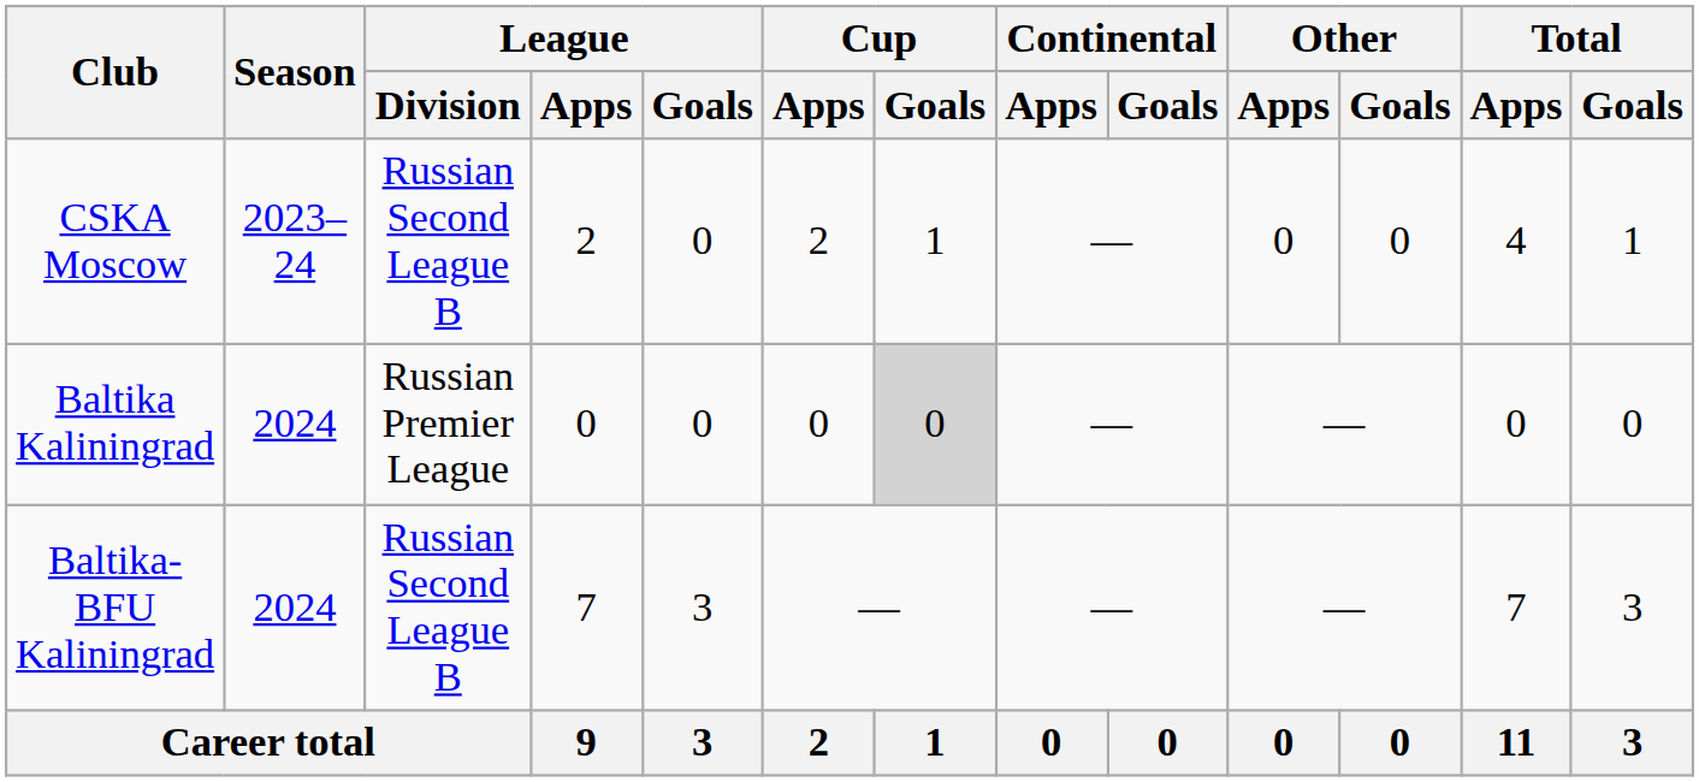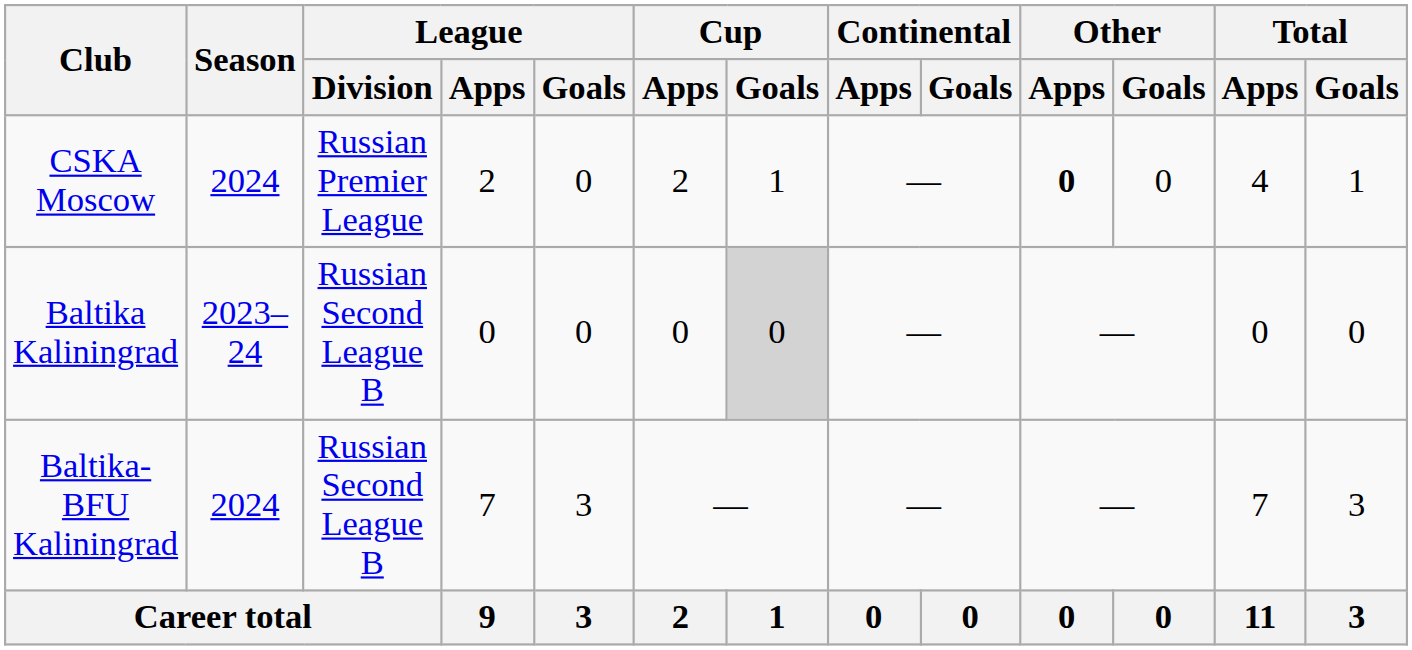CSKA Moscow | Season: 2023–24 -> 2024
CSKA Moscow | League / Division: Russian Second League B -> Russian Premier League
CSKA Moscow | Other / Apps: normal -> bold
Baltika Kaliningrad | Season: 2024 -> 2023–24
Baltika Kaliningrad | League / Division: Russian Premier League -> Russian Second League B
